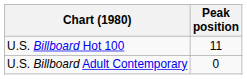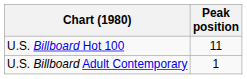U.S. Billboard Adult Contemporary | Peak position: 0 -> 1
